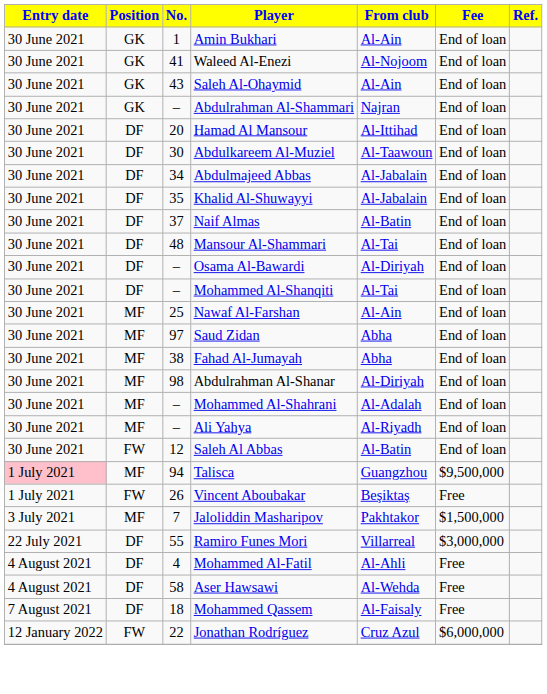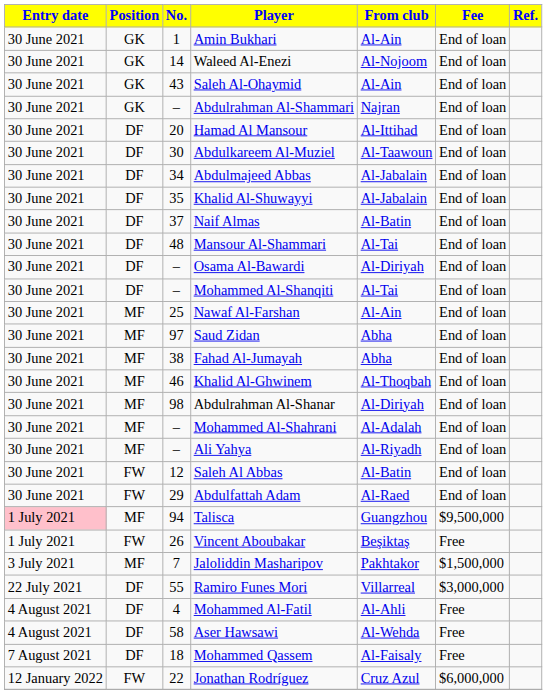Waleed Al-Enezi | No.: 41 -> 14
+ row: 30 June 2021 | MF | 46 | Khalid Al-Ghwinem | Al-Thoqbah | End of loan
+ row: 30 June 2021 | FW | 29 | Abdulfattah Adam | Al-Raed | End of loan
